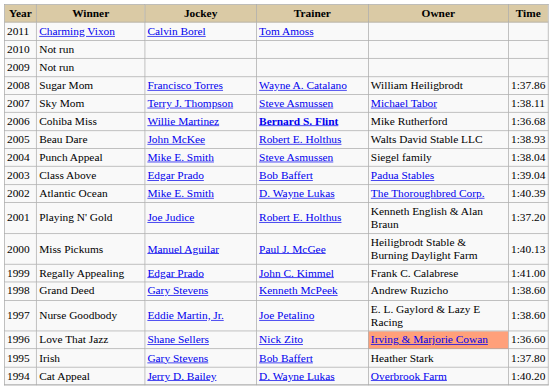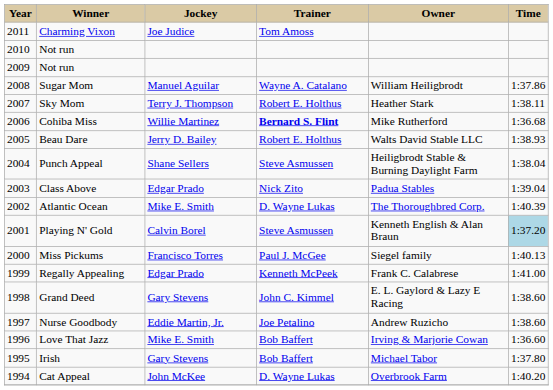Charming Vixon | Jockey: Calvin Borel -> Joe Judice
Sugar Mom | Jockey: Francisco Torres -> Manuel Aguilar
Sky Mom | Trainer: Steve Asmussen -> Robert E. Holthus
Sky Mom | Owner: Michael Tabor -> Heather Stark
Beau Dare | Jockey: John McKee -> Jerry D. Bailey
Punch Appeal | Jockey: Mike E. Smith -> Shane Sellers
Punch Appeal | Owner: Siegel family -> Heiligbrodt Stable & Burning Daylight Farm
Class Above | Trainer: Bob Baffert -> Nick Zito
Playing N' Gold | Jockey: Joe Judice -> Calvin Borel
Playing N' Gold | Trainer: Robert E. Holthus -> Steve Asmussen
Playing N' Gold | Time: no background -> lightblue background
Miss Pickums | Jockey: Manuel Aguilar -> Francisco Torres
Miss Pickums | Owner: Heiligbrodt Stable & Burning Daylight Farm -> Siegel family
Regally Appealing | Trainer: John C. Kimmel -> Kenneth McPeek
Grand Deed | Trainer: Kenneth McPeek -> John C. Kimmel
Grand Deed | Owner: Andrew Ruzicho -> E. L. Gaylord & Lazy E Racing
Nurse Goodbody | Owner: E. L. Gaylord & Lazy E Racing -> Andrew Ruzicho
Love That Jazz | Jockey: Shane Sellers -> Mike E. Smith
Love That Jazz | Trainer: Nick Zito -> Bob Baffert
Love That Jazz | Owner: lightsalmon background -> no background
Irish | Owner: Heather Stark -> Michael Tabor
Cat Appeal | Jockey: Jerry D. Bailey -> John McKee
